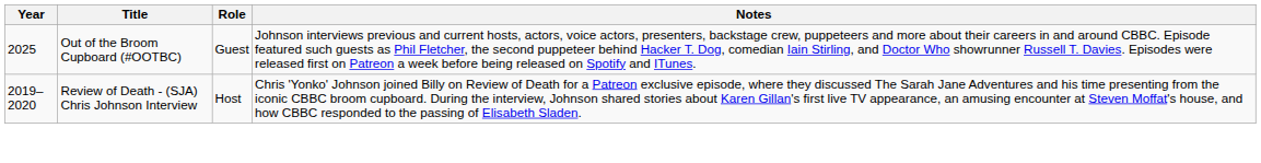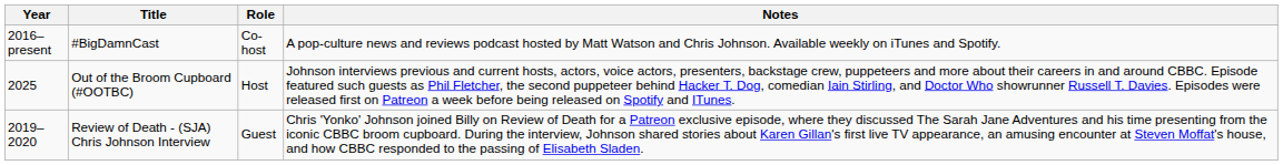+ row: 2016–present | #BigDamnCast | Co-host | A pop-culture news and reviews podcast hosted by Matt Watson and Chris Johnson. Available weekly on iTunes and Spotify.
Out of the Broom Cupboard (#OOTBC) | Role: Guest -> Host
Review of Death - (SJA) Chris Johnson Interview | Role: Host -> Guest
